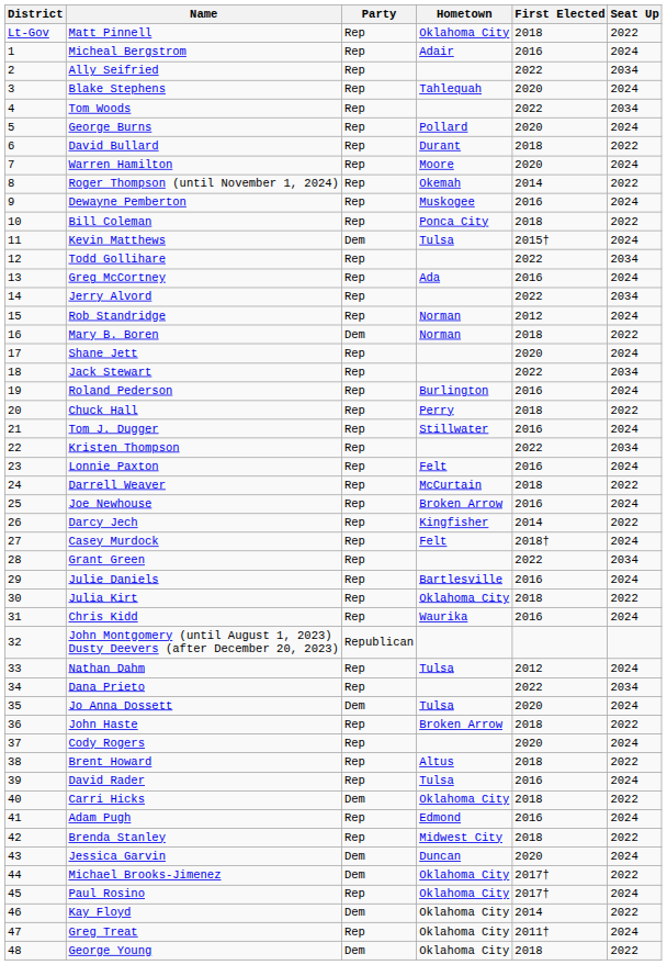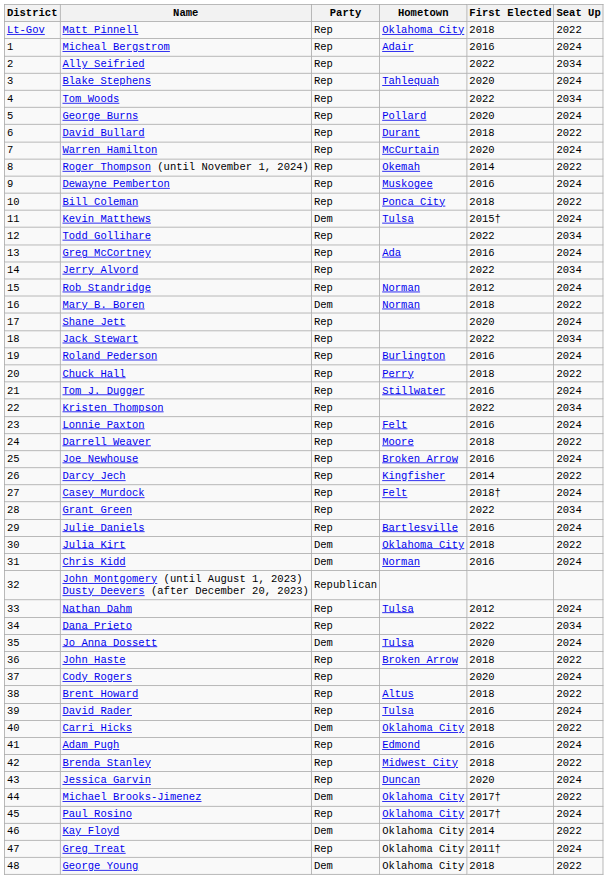Warren Hamilton | Hometown: Moore -> McCurtain
Darrell Weaver | Hometown: McCurtain -> Moore
Julia Kirt | Party: Rep -> Dem
Chris Kidd | Party: Rep -> Dem
Chris Kidd | Hometown: Waurika -> Norman
Jessica Garvin | Party: Dem -> Rep
